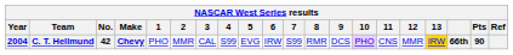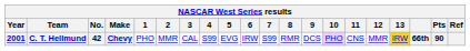C. T. Hellmund | Year: 2004 -> 2001
